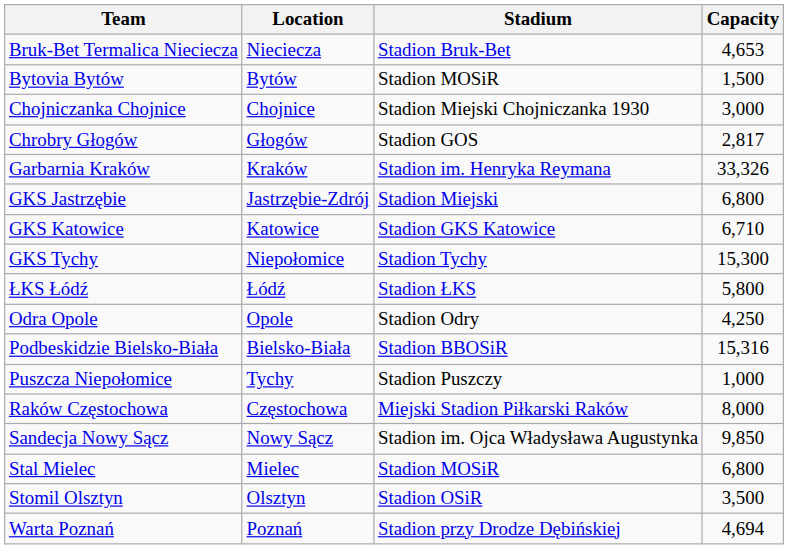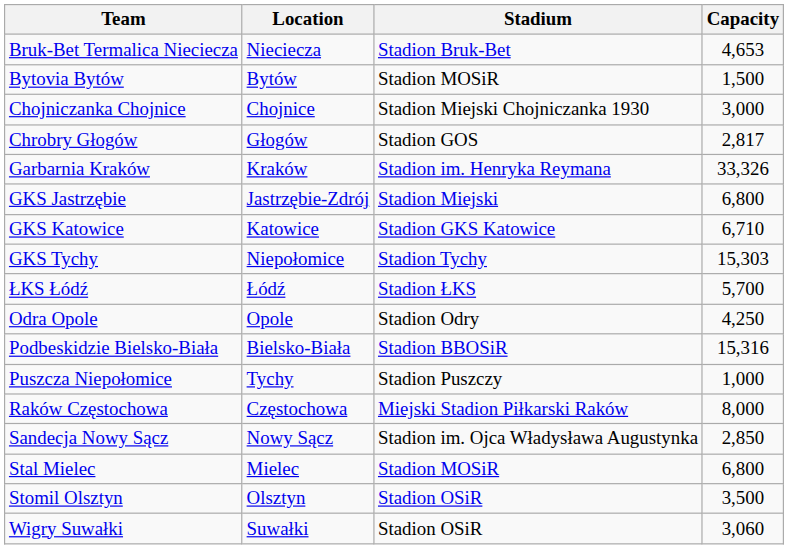GKS Tychy | Capacity: 15,300 -> 15,303
ŁKS Łódź | Capacity: 5,800 -> 5,700
Sandecja Nowy Sącz | Capacity: 9,850 -> 2,850
- row: Warta Poznań | Poznań | Stadion przy Drodze Dębińskiej | 4,694
+ row: Wigry Suwałki | Suwałki | Stadion OSiR | 3,060
